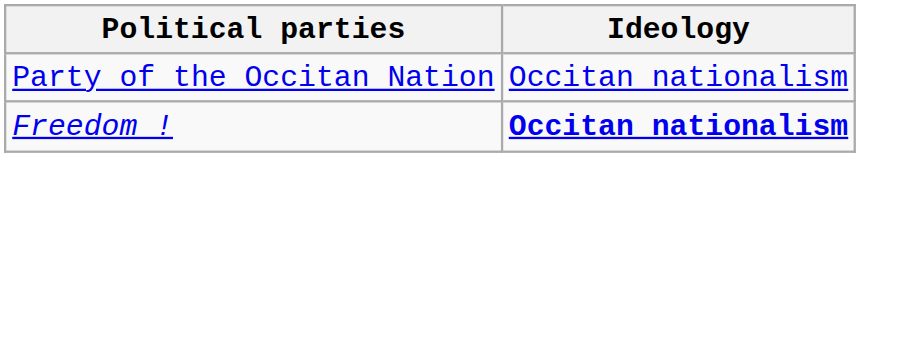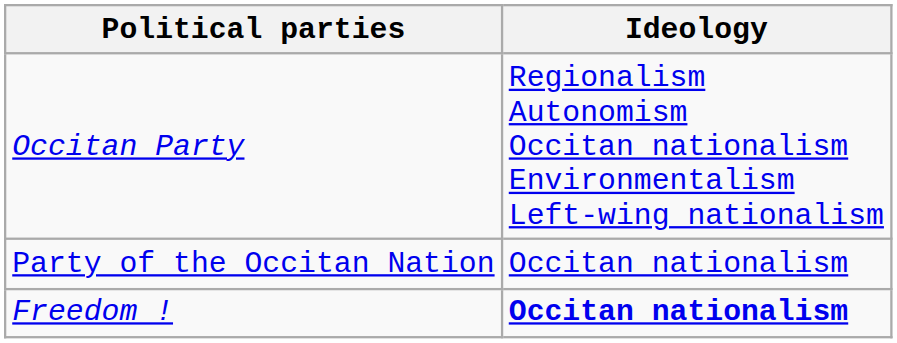+ row: Occitan Party | Regionalism Autonomism Occitan nationalism Environmentalism Left-wing nationalism
